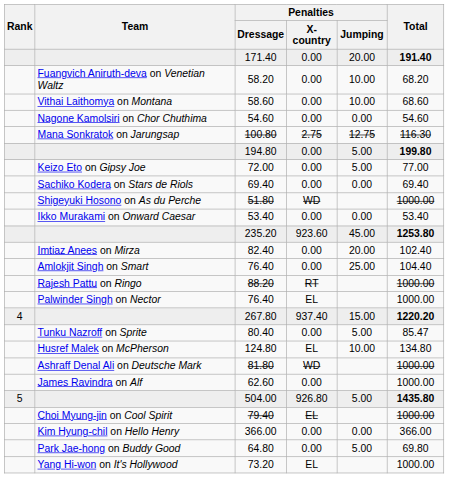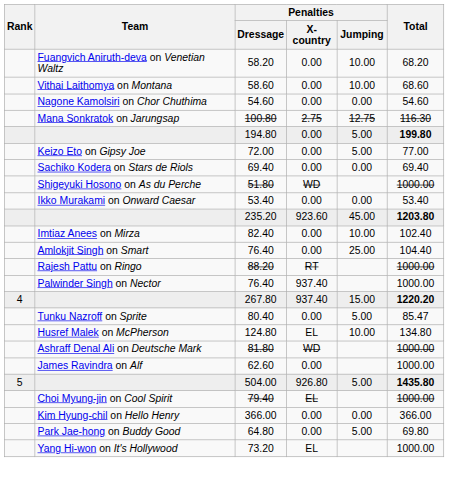- row: 171.40 | 0.00 | 20.00 | 191.40
235.20 | Total: 1253.80 -> 1203.80
82.40 | Penalties / Jumping: 20.00 -> 10.00
Palwinder Singh on Nector / 76.40 | Penalties / X-country: EL -> 937.40
